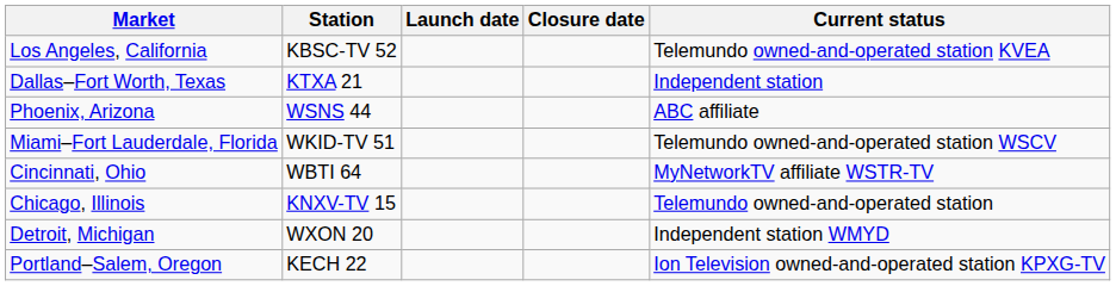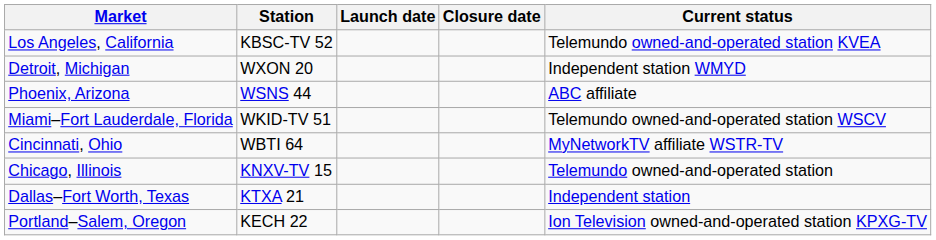rows swapped: Detroit, Michigan <-> Dallas–Fort Worth, Texas
